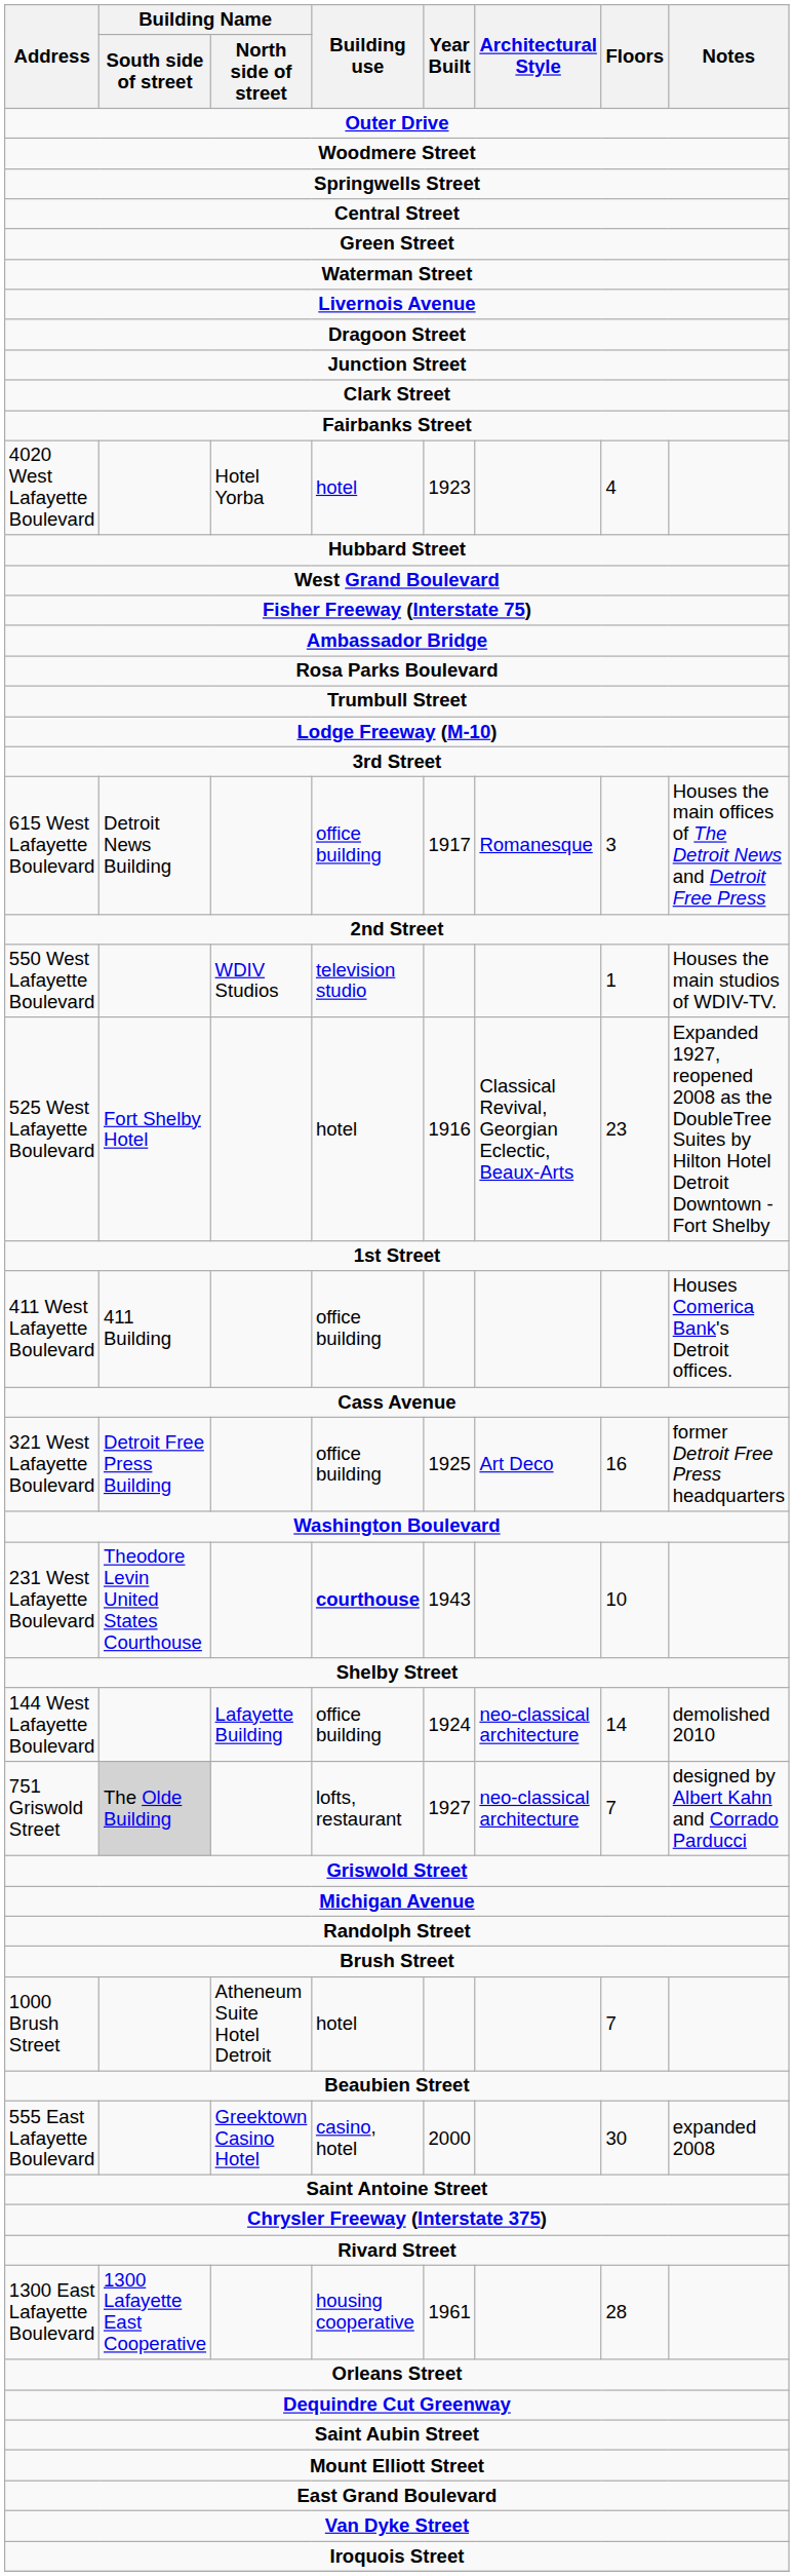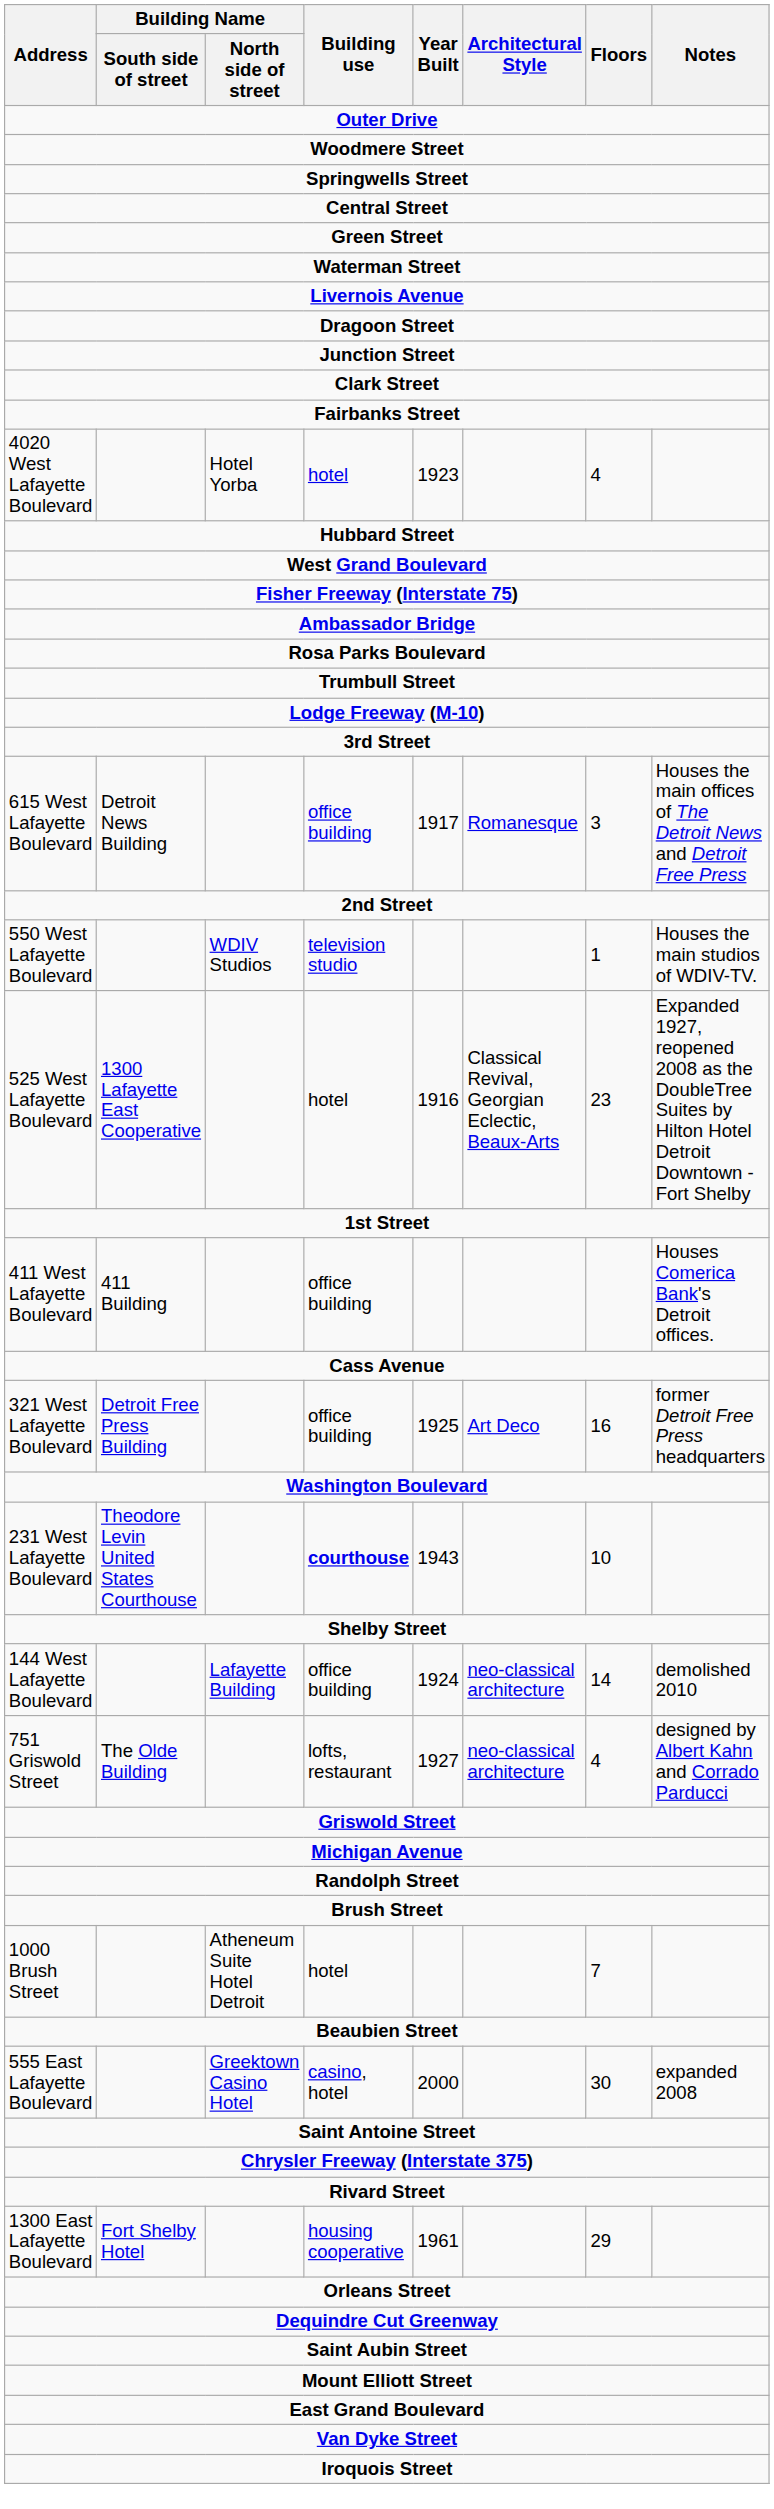525 West Lafayette Boulevard | Building Name / South side of street: Fort Shelby Hotel -> 1300 Lafayette East Cooperative
751 Griswold Street | Building Name / South side of street: lightgrey background -> no background
751 Griswold Street | Floors: 7 -> 4
1300 East Lafayette Boulevard | Building Name / South side of street: 1300 Lafayette East Cooperative -> Fort Shelby Hotel
1300 East Lafayette Boulevard | Floors: 28 -> 29
